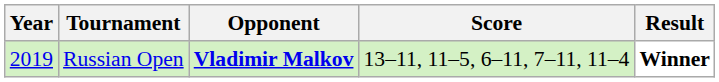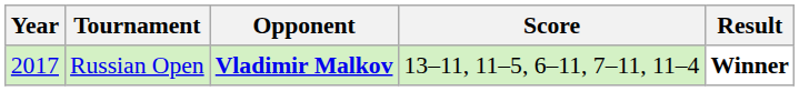Russian Open | Year: 2019 -> 2017
